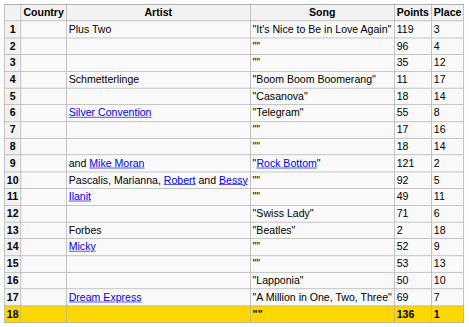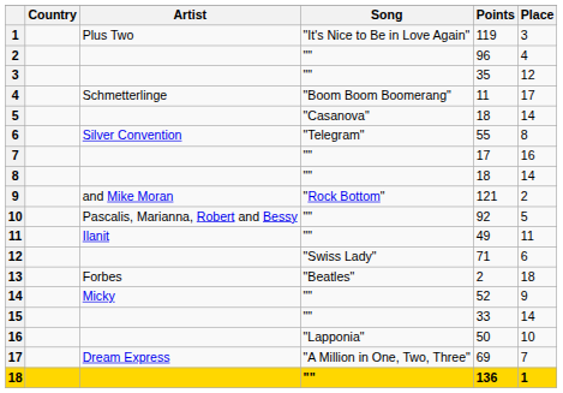15 | Points: 53 -> 33
15 | Place: 13 -> 14
